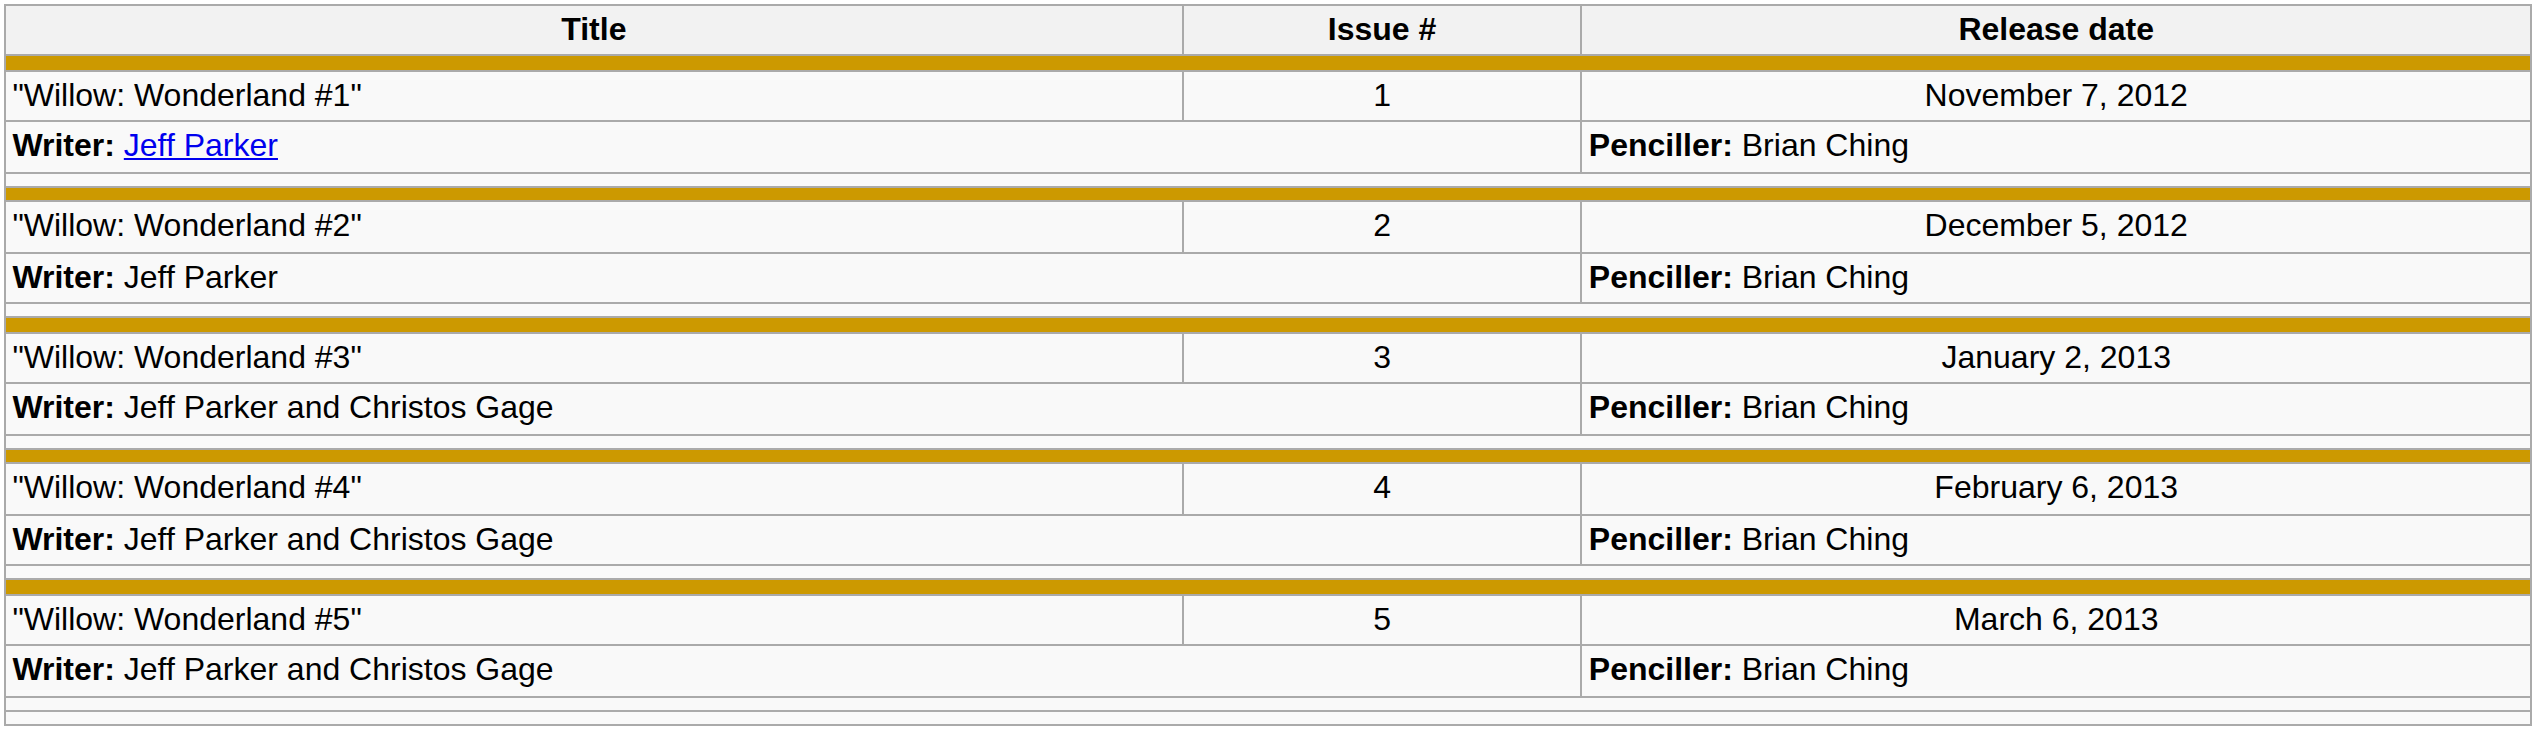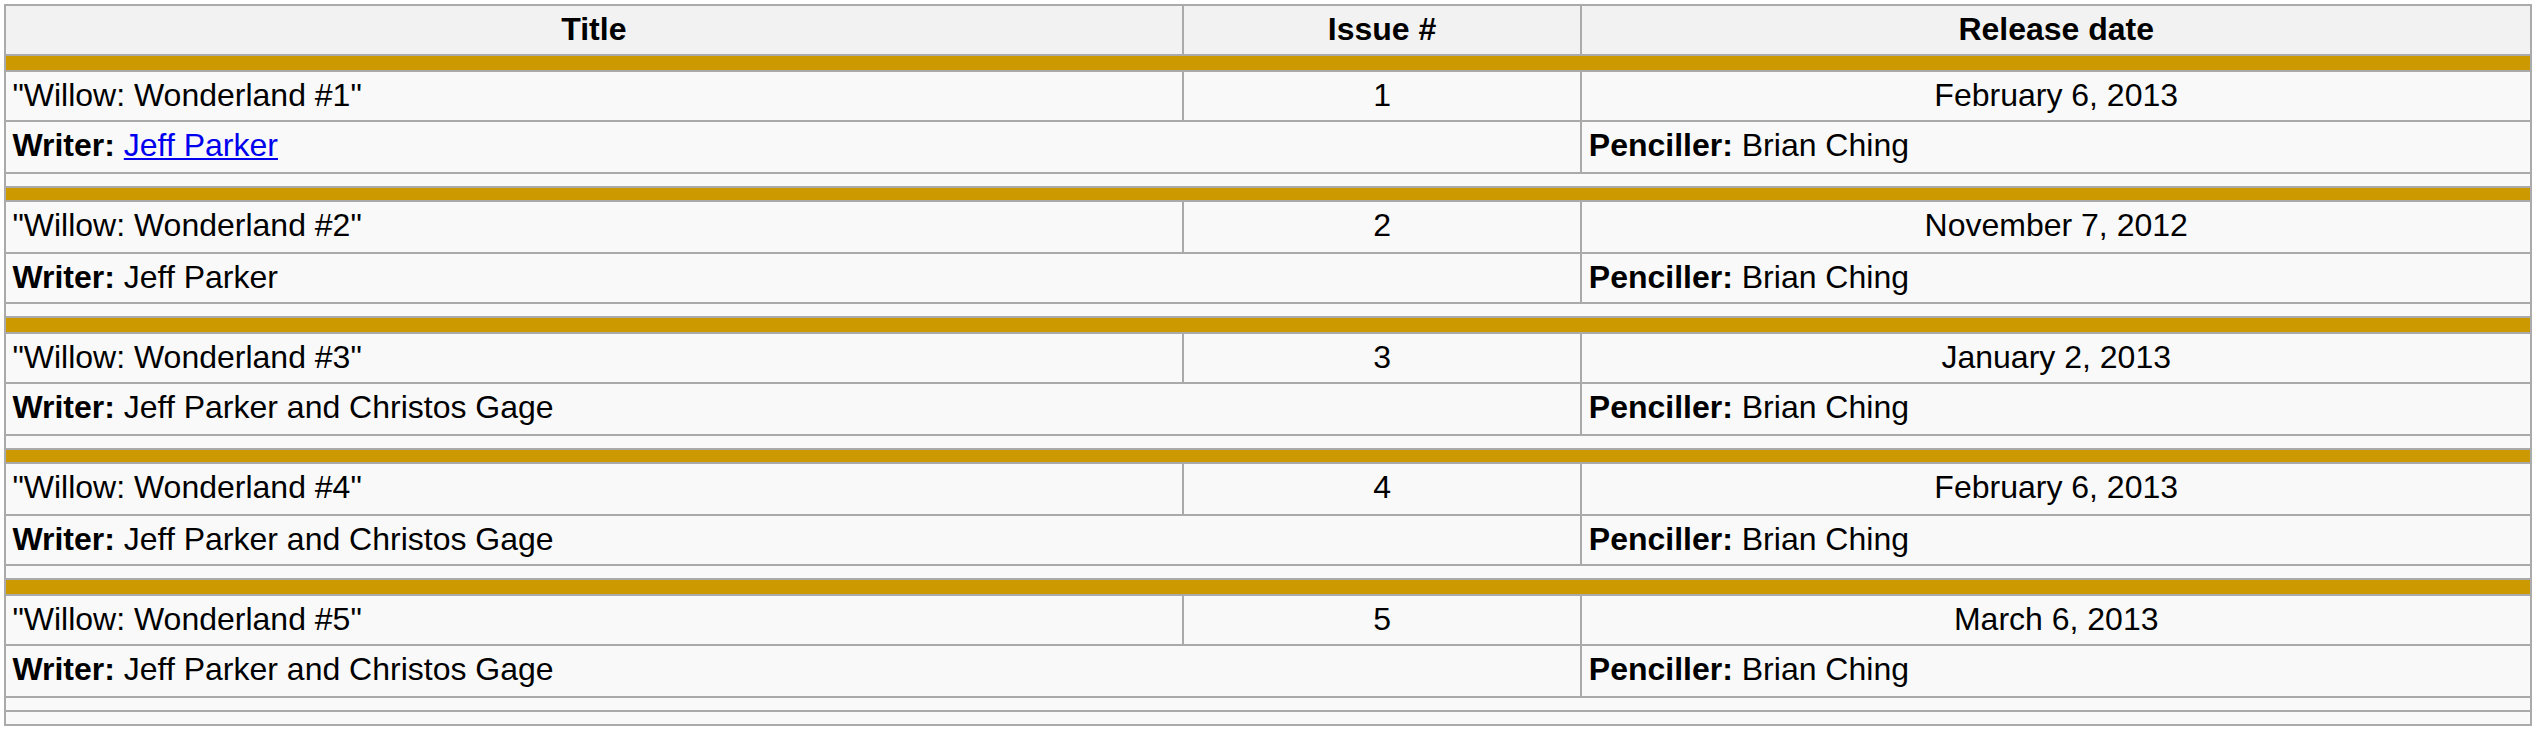"Willow: Wonderland #1" | Release date: November 7, 2012 -> February 6, 2013
"Willow: Wonderland #2" | Release date: December 5, 2012 -> November 7, 2012
